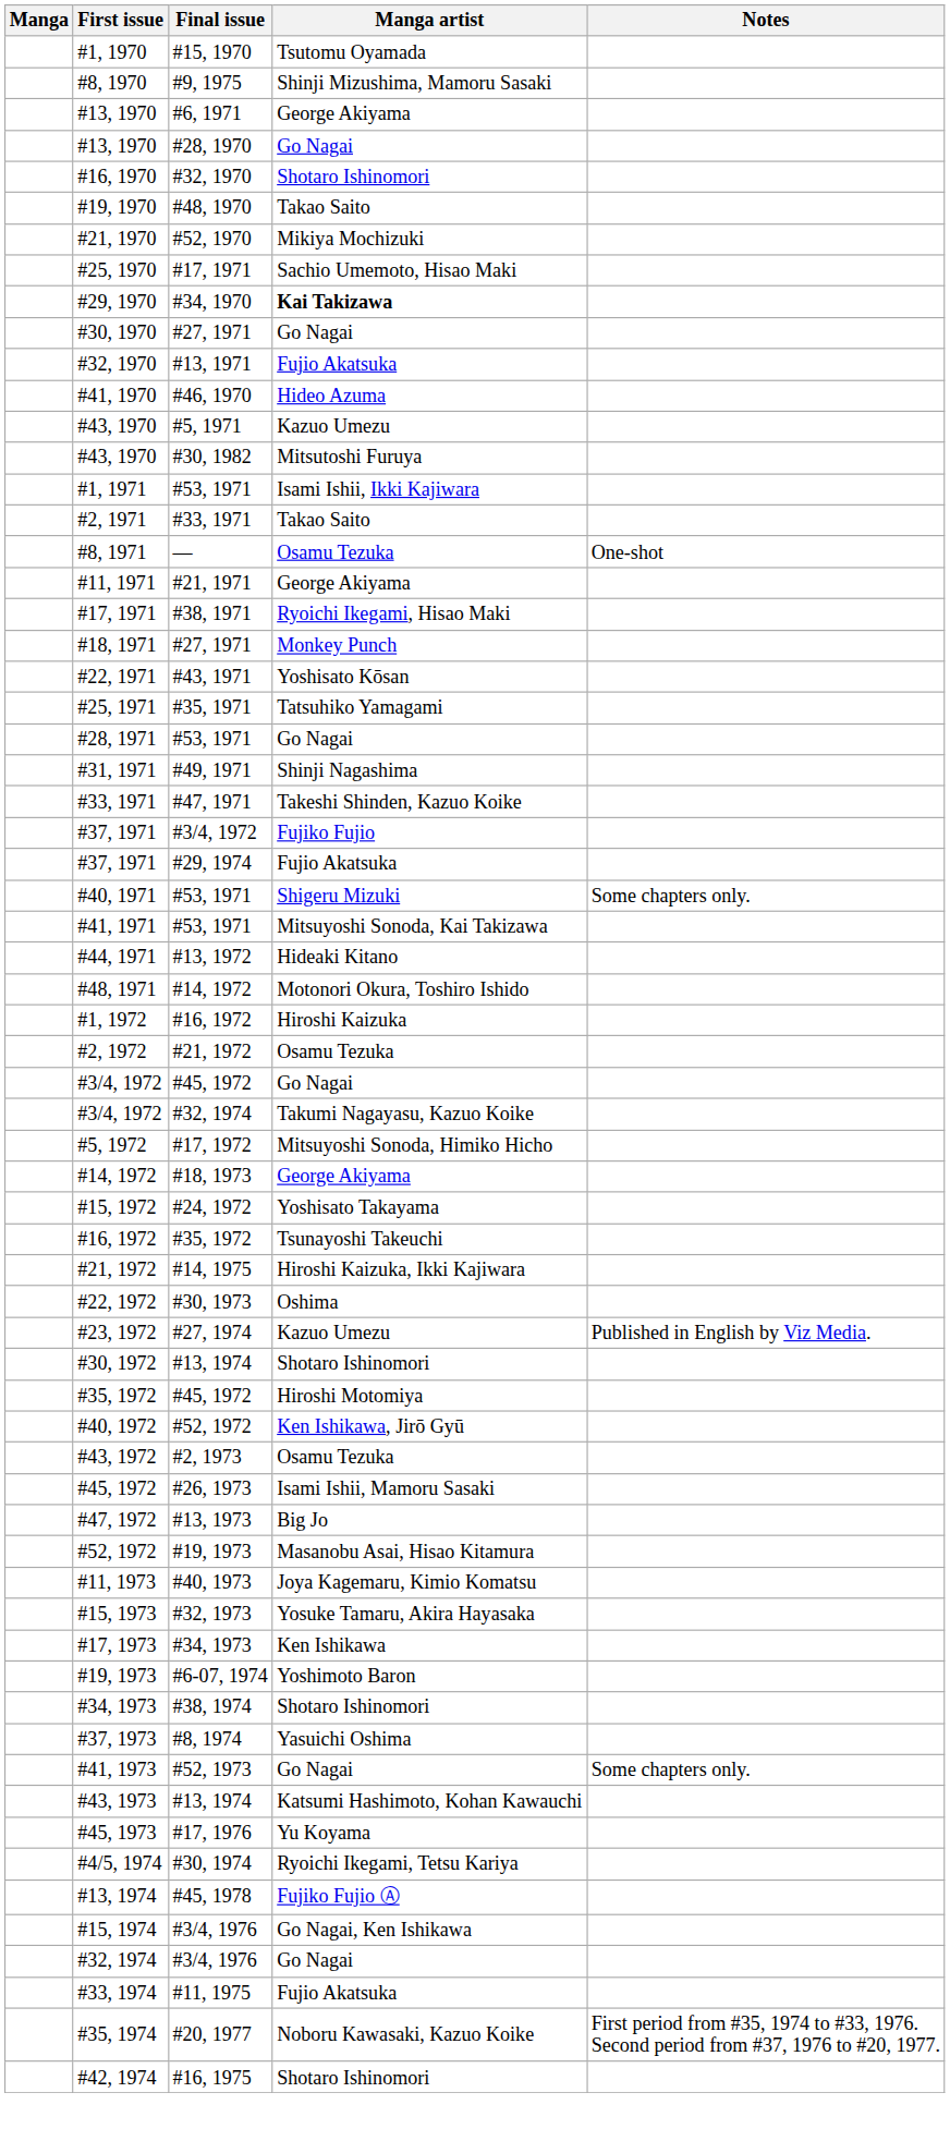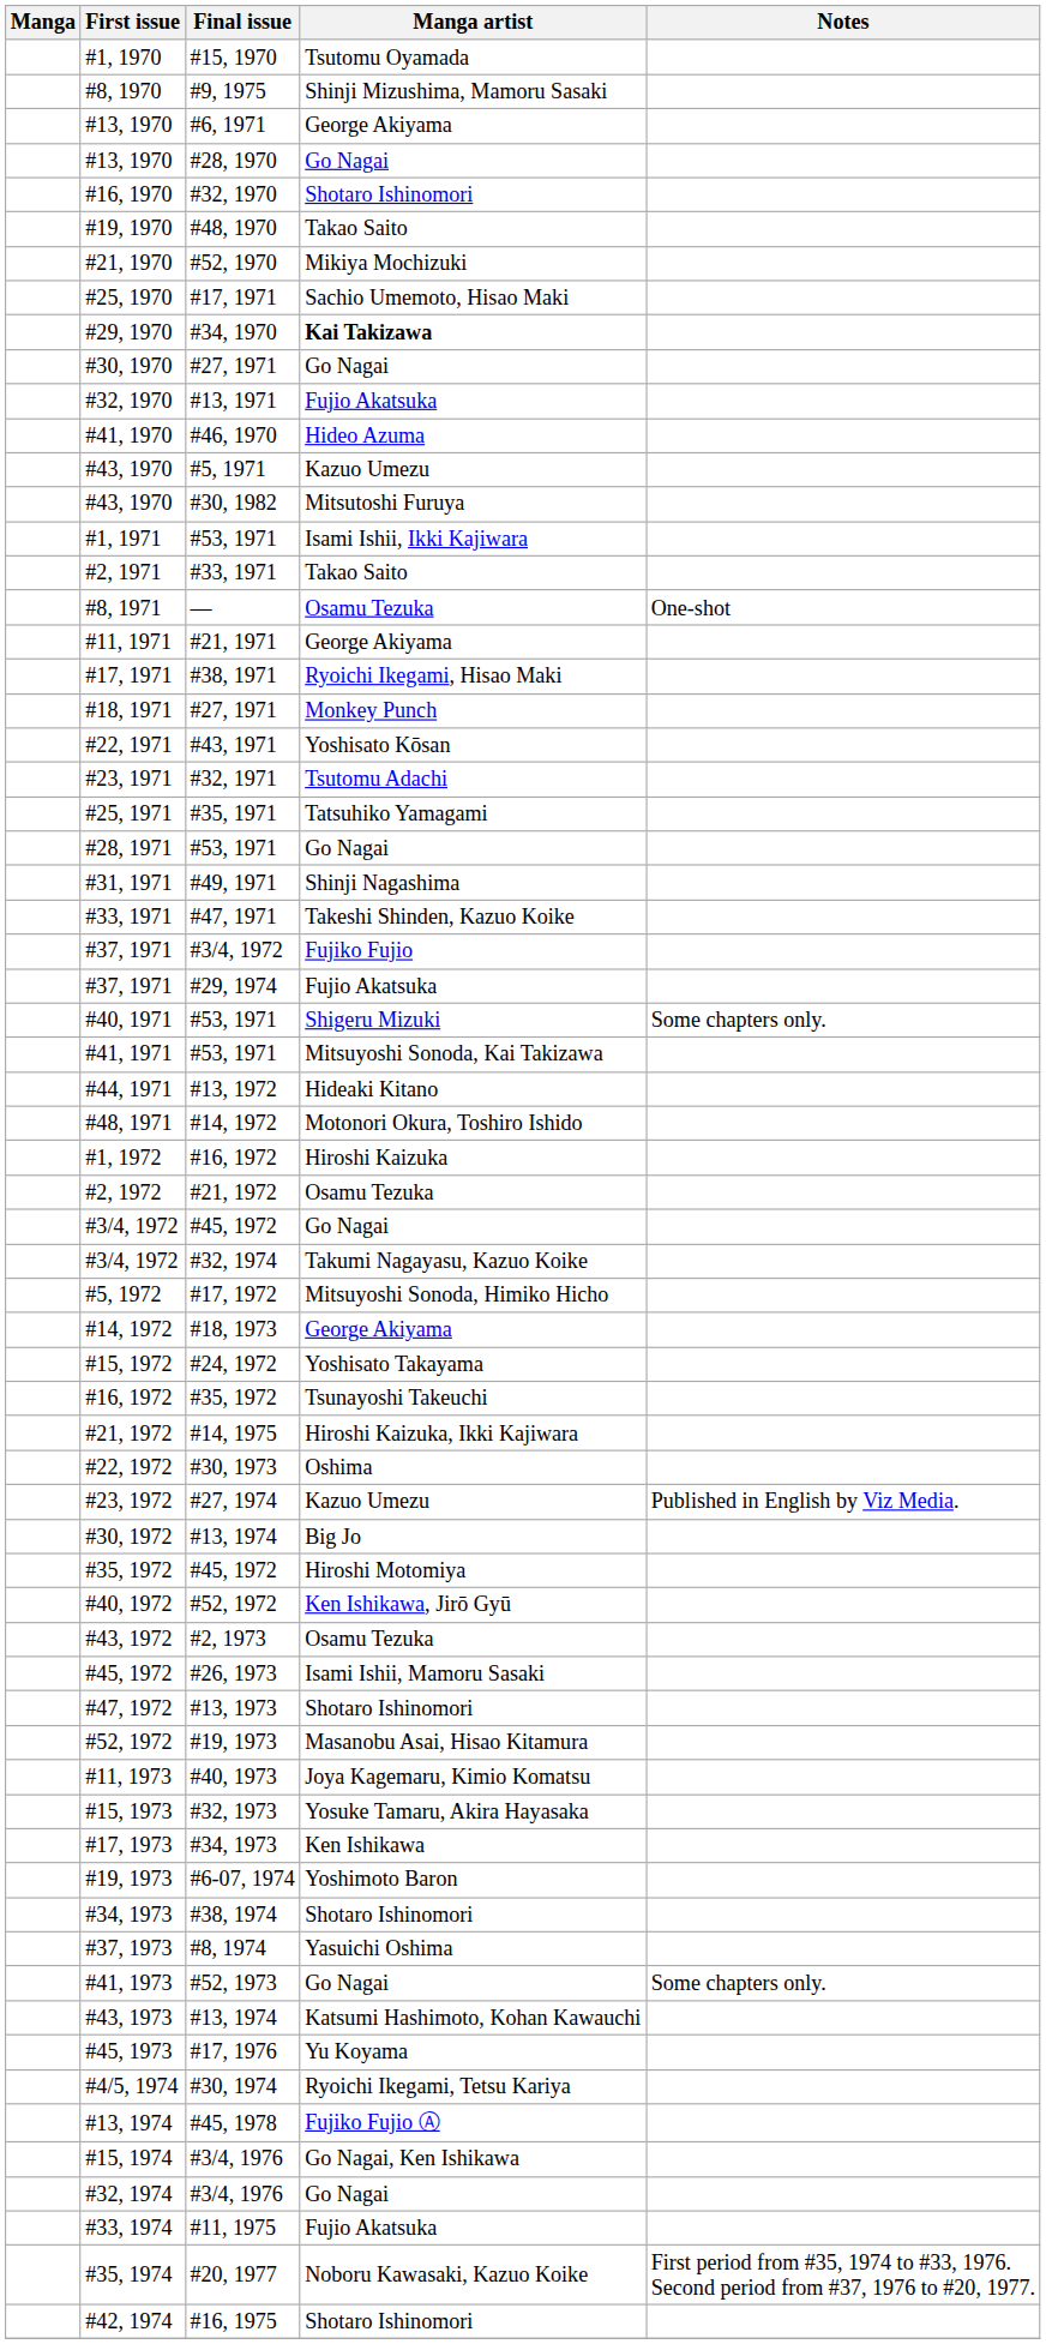+ row: #23, 1971 | #32, 1971 | Tsutomu Adachi
#30, 1972 | Manga artist: Shotaro Ishinomori -> Big Jo
#47, 1972 | Manga artist: Big Jo -> Shotaro Ishinomori
